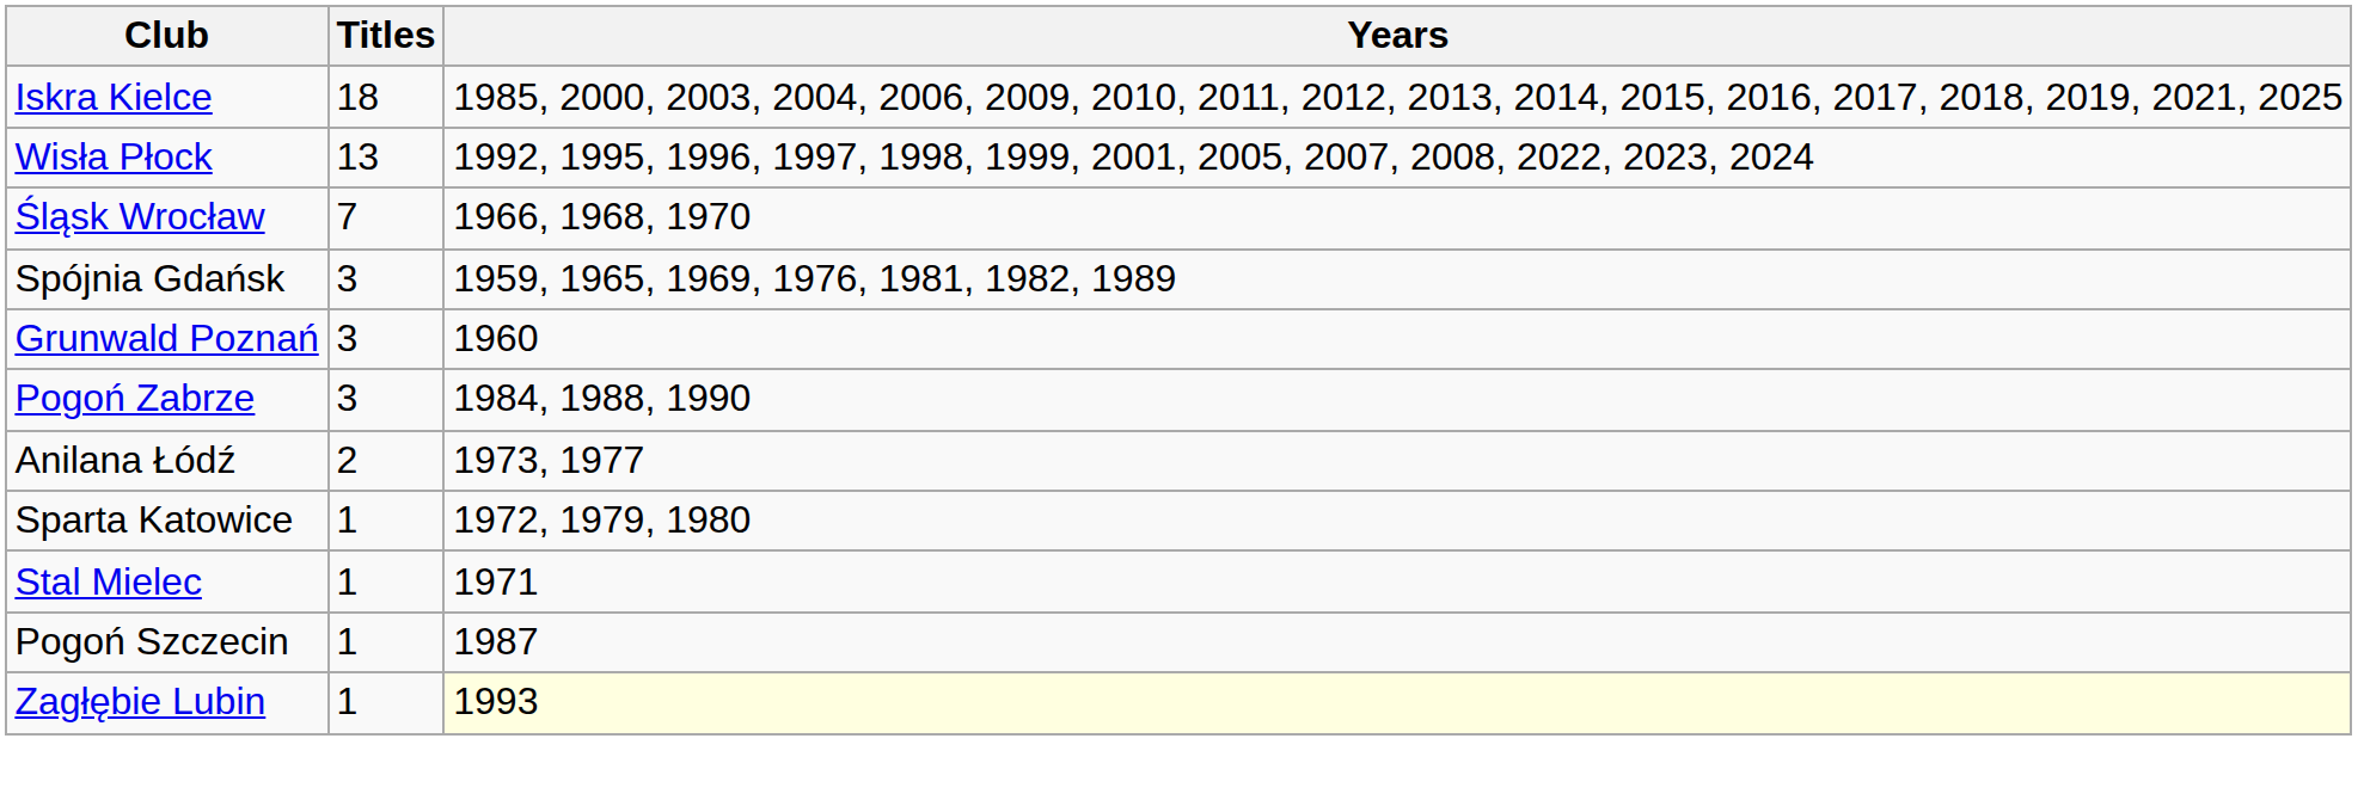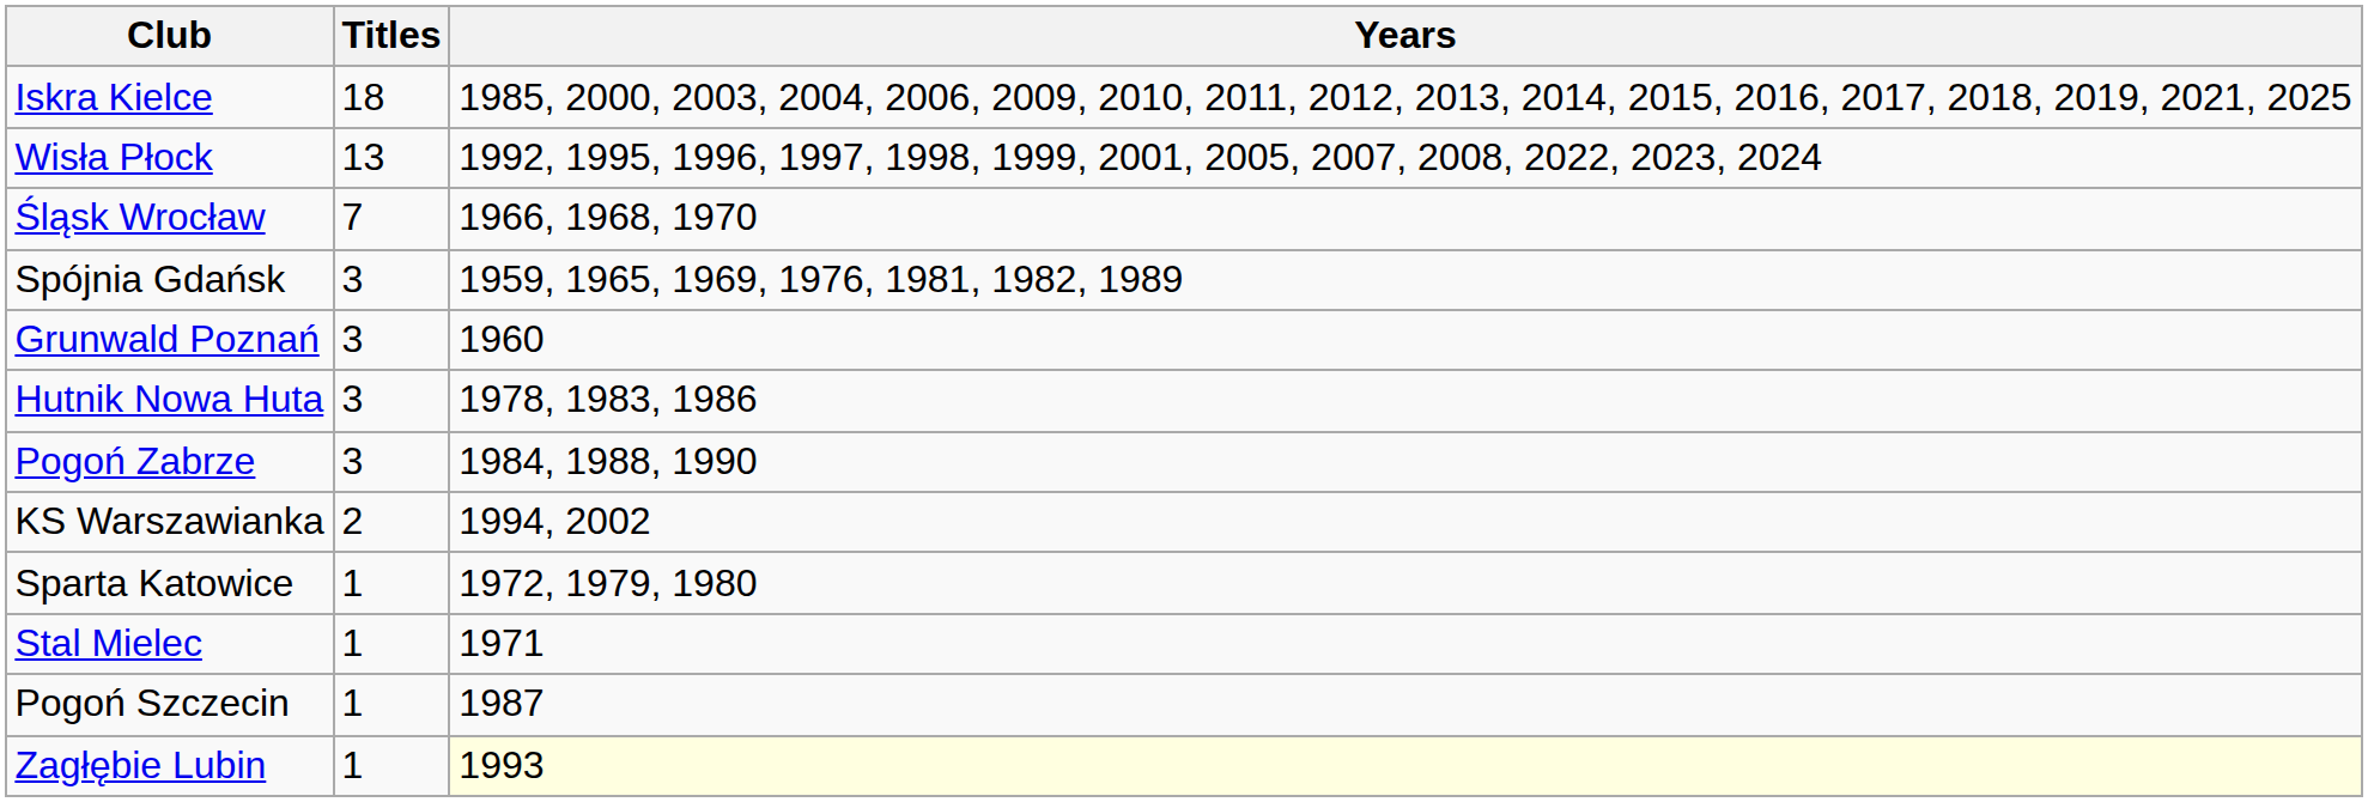+ row: Hutnik Nowa Huta | 3 | 1978, 1983, 1986
- row: Anilana Łódź | 2 | 1973, 1977
+ row: KS Warszawianka | 2 | 1994, 2002
